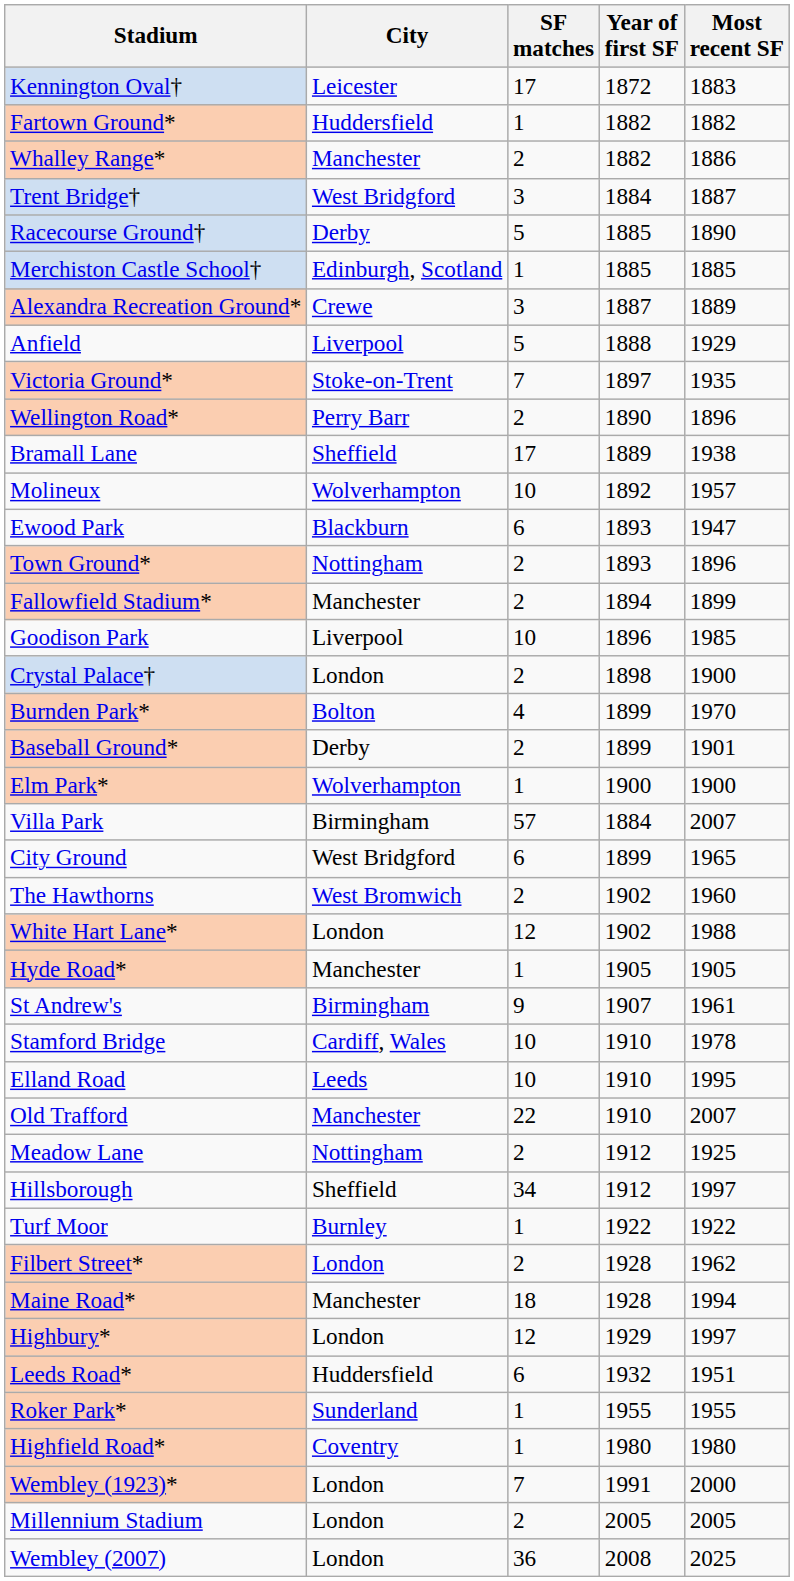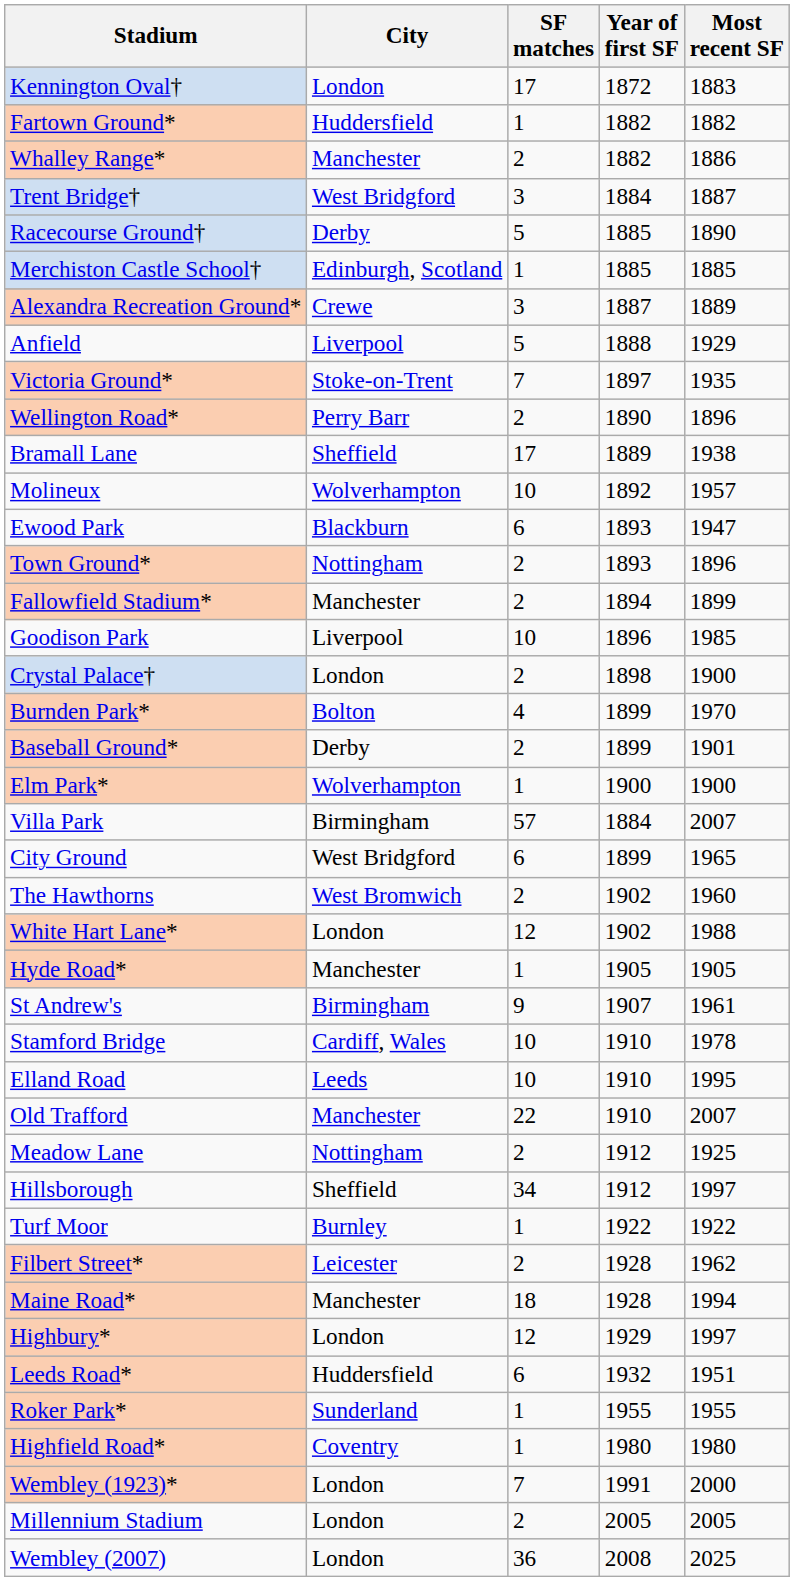Kennington Oval† | City: Leicester -> London
Filbert Street* | City: London -> Leicester
